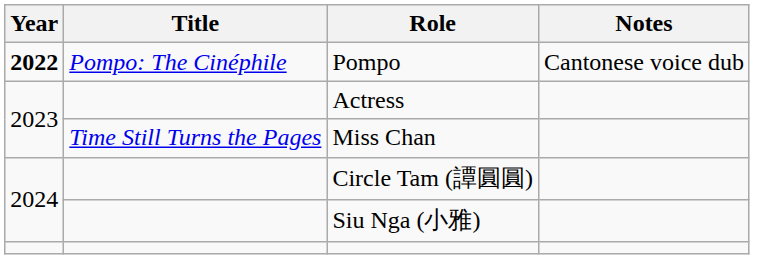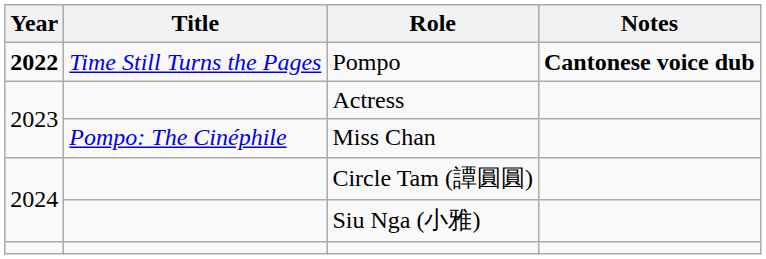Pompo | Title: Pompo: The Cinéphile -> Time Still Turns the Pages
Pompo | Notes: normal -> bold
Miss Chan | Title: Time Still Turns the Pages -> Pompo: The Cinéphile
